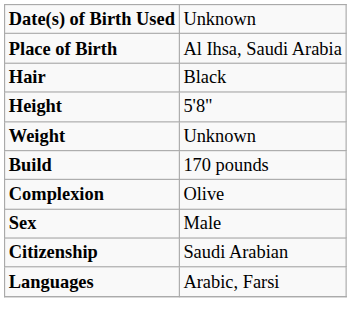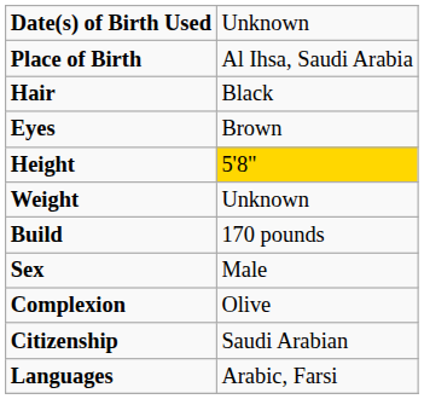+ row: Eyes | Brown
Height | column 2: no background -> gold background
rows swapped: Complexion <-> Sex
